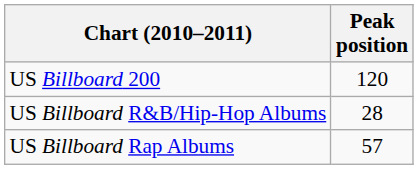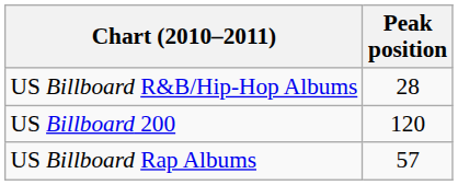rows swapped: US Billboard 200 <-> US Billboard R&B/Hip-Hop Albums
